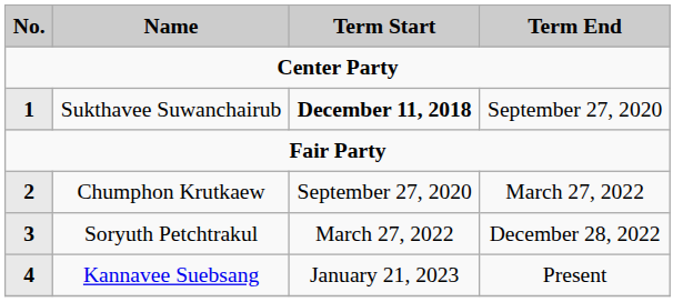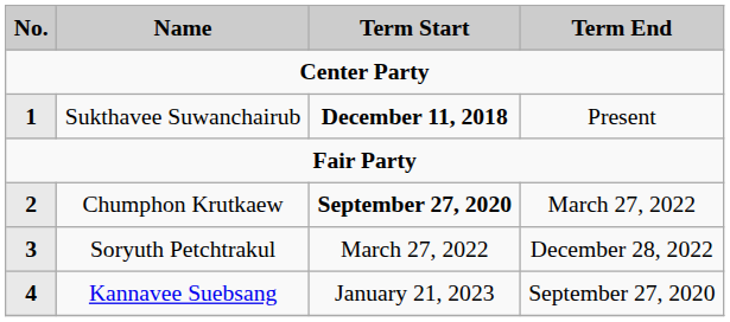Sukthavee Suwanchairub | Term End: September 27, 2020 -> Present
Chumphon Krutkaew | Term Start: normal -> bold
Kannavee Suebsang | Term End: Present -> September 27, 2020
